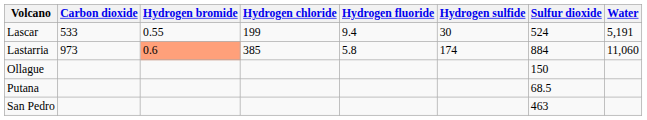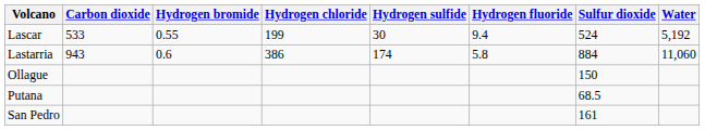columns swapped: Hydrogen fluoride <-> Hydrogen sulfide
Lascar | Water: 5,191 -> 5,192
Lastarria | Carbon dioxide: 973 -> 943
Lastarria | Hydrogen bromide: lightsalmon background -> no background
Lastarria | Hydrogen chloride: 385 -> 386
San Pedro | Sulfur dioxide: 463 -> 161
